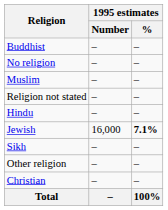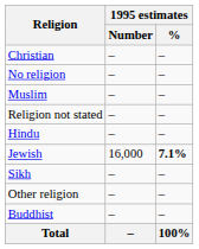rows swapped: Christian <-> Buddhist
